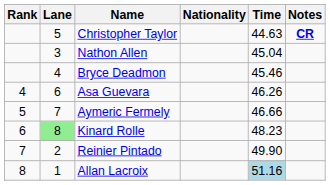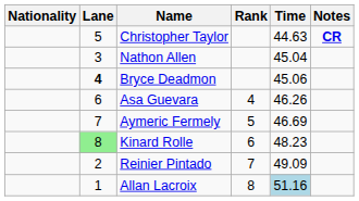columns swapped: Rank <-> Nationality
Bryce Deadmon | Lane: normal -> bold
Bryce Deadmon | Time: 45.46 -> 45.06
Aymeric Fermely | Time: 46.66 -> 46.69
Reinier Pintado | Time: 49.90 -> 49.09
